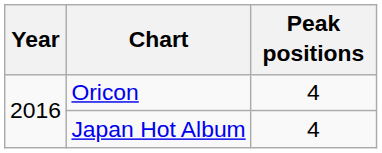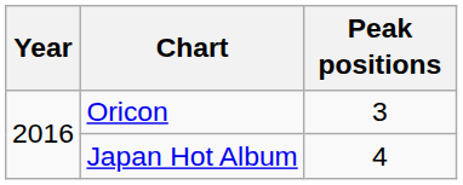Oricon | Peak positions: 4 -> 3
